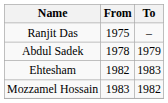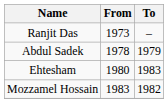Ranjit Das | From: 1975 -> 1973
Ehtesham | From: 1982 -> 1980
